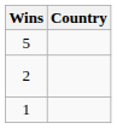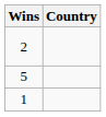rows swapped: 5 <-> 2
